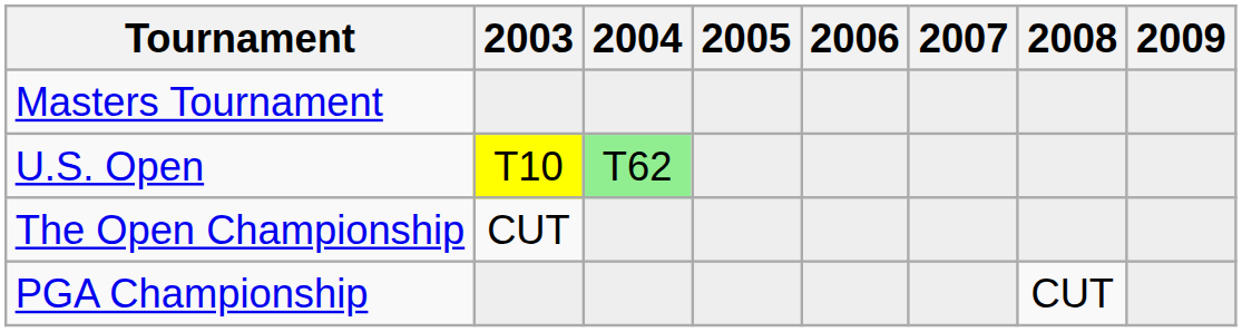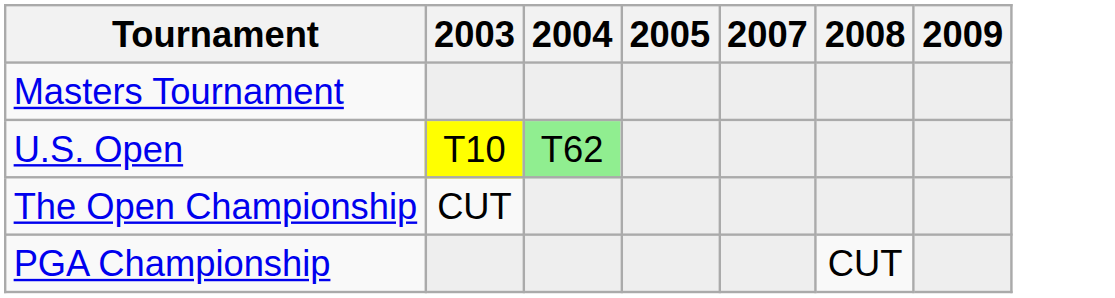- column: 2006
